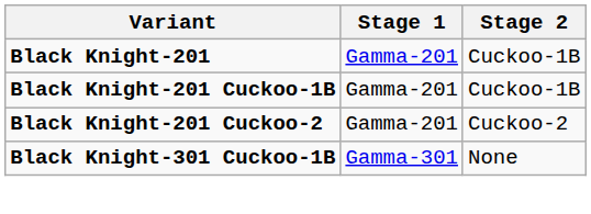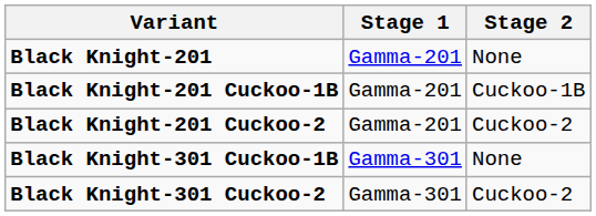Black Knight-201 | Stage 2: Cuckoo-1B -> None
+ row: Black Knight-301 Cuckoo-2 | Gamma-301 | Cuckoo-2
